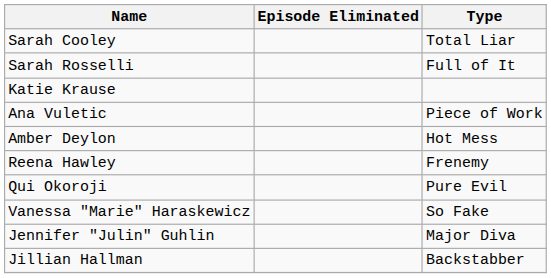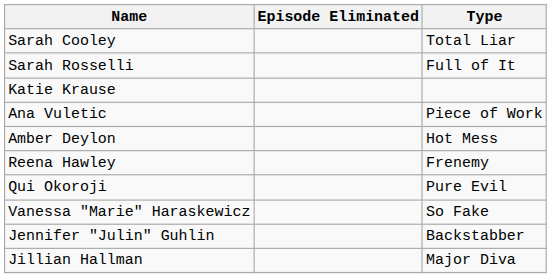Jennifer "Julin" Guhlin | Type: Major Diva -> Backstabber
Jillian Hallman | Type: Backstabber -> Major Diva
